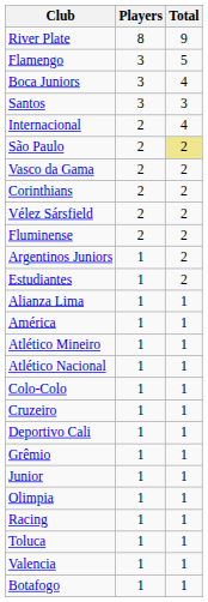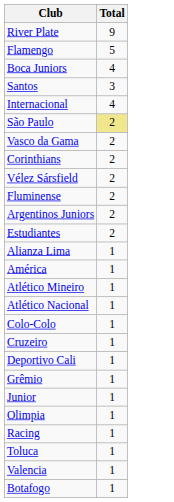- column: Players | 8 | 3 | 3 | 3 | 2 | 2 | 2 | 2 | 2 | 2 | 1 | 1 | 1 | 1 | 1 | 1 | 1 | 1 | 1 | 1 | 1 | 1 | 1 | 1 | 1 | 1
